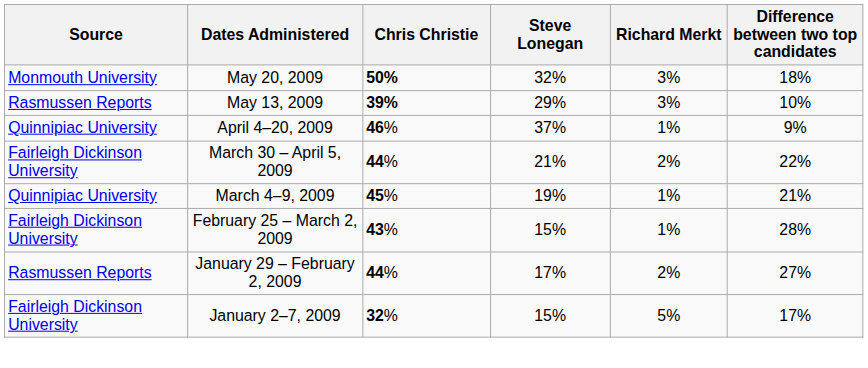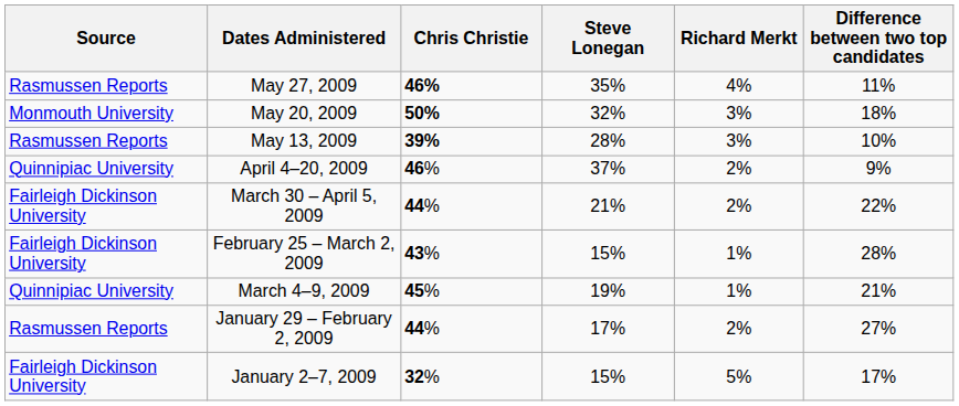+ row: Rasmussen Reports | May 27, 2009 | 46% | 35% | 4% | 11%
May 13, 2009 | Steve Lonegan: 29% -> 28%
April 4–20, 2009 | Richard Merkt: 1% -> 2%
rows swapped: March 4–9, 2009 <-> February 25 – March 2, 2009
